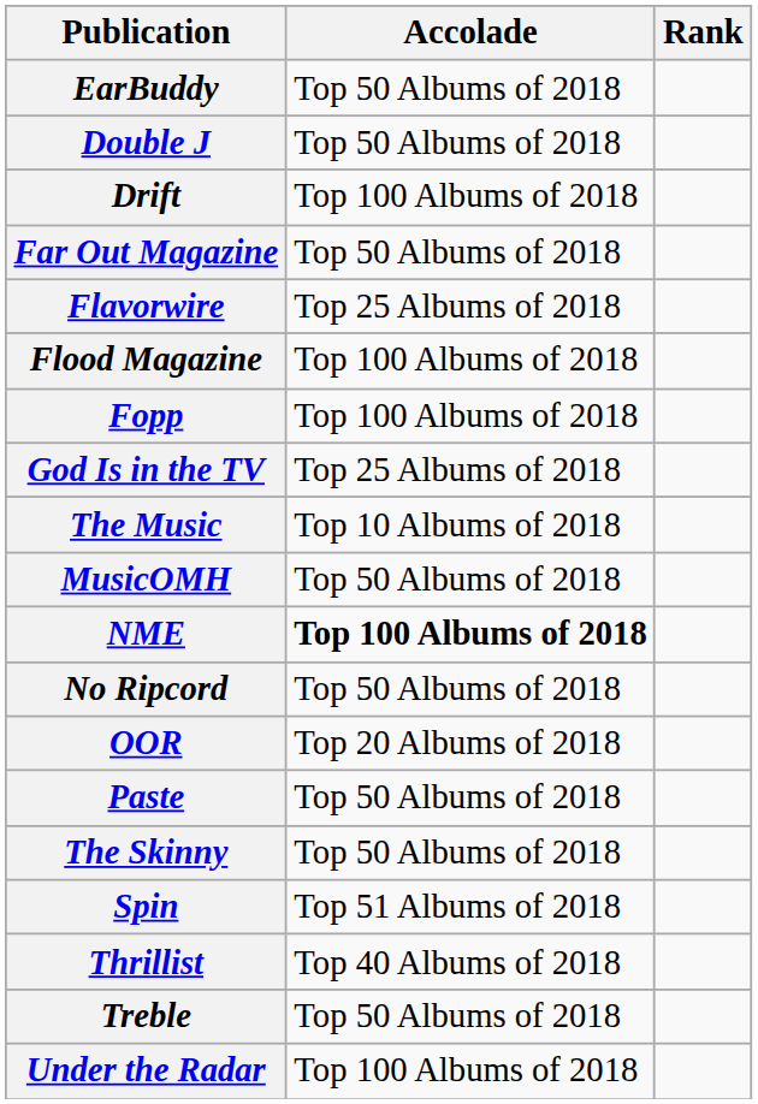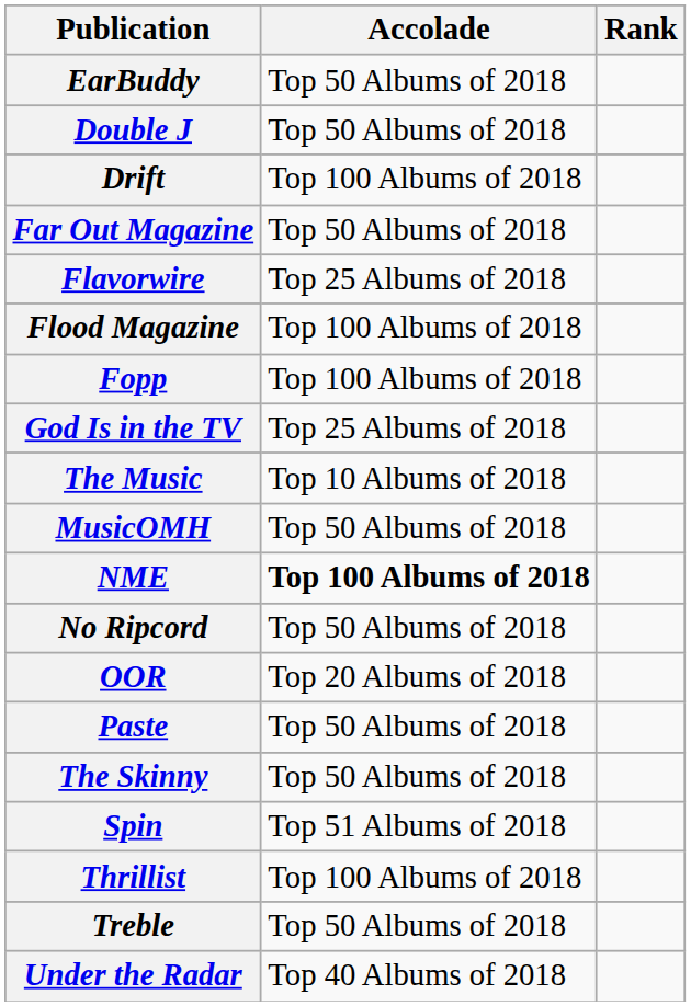Thrillist | Accolade: Top 40 Albums of 2018 -> Top 100 Albums of 2018
Under the Radar | Accolade: Top 100 Albums of 2018 -> Top 40 Albums of 2018
